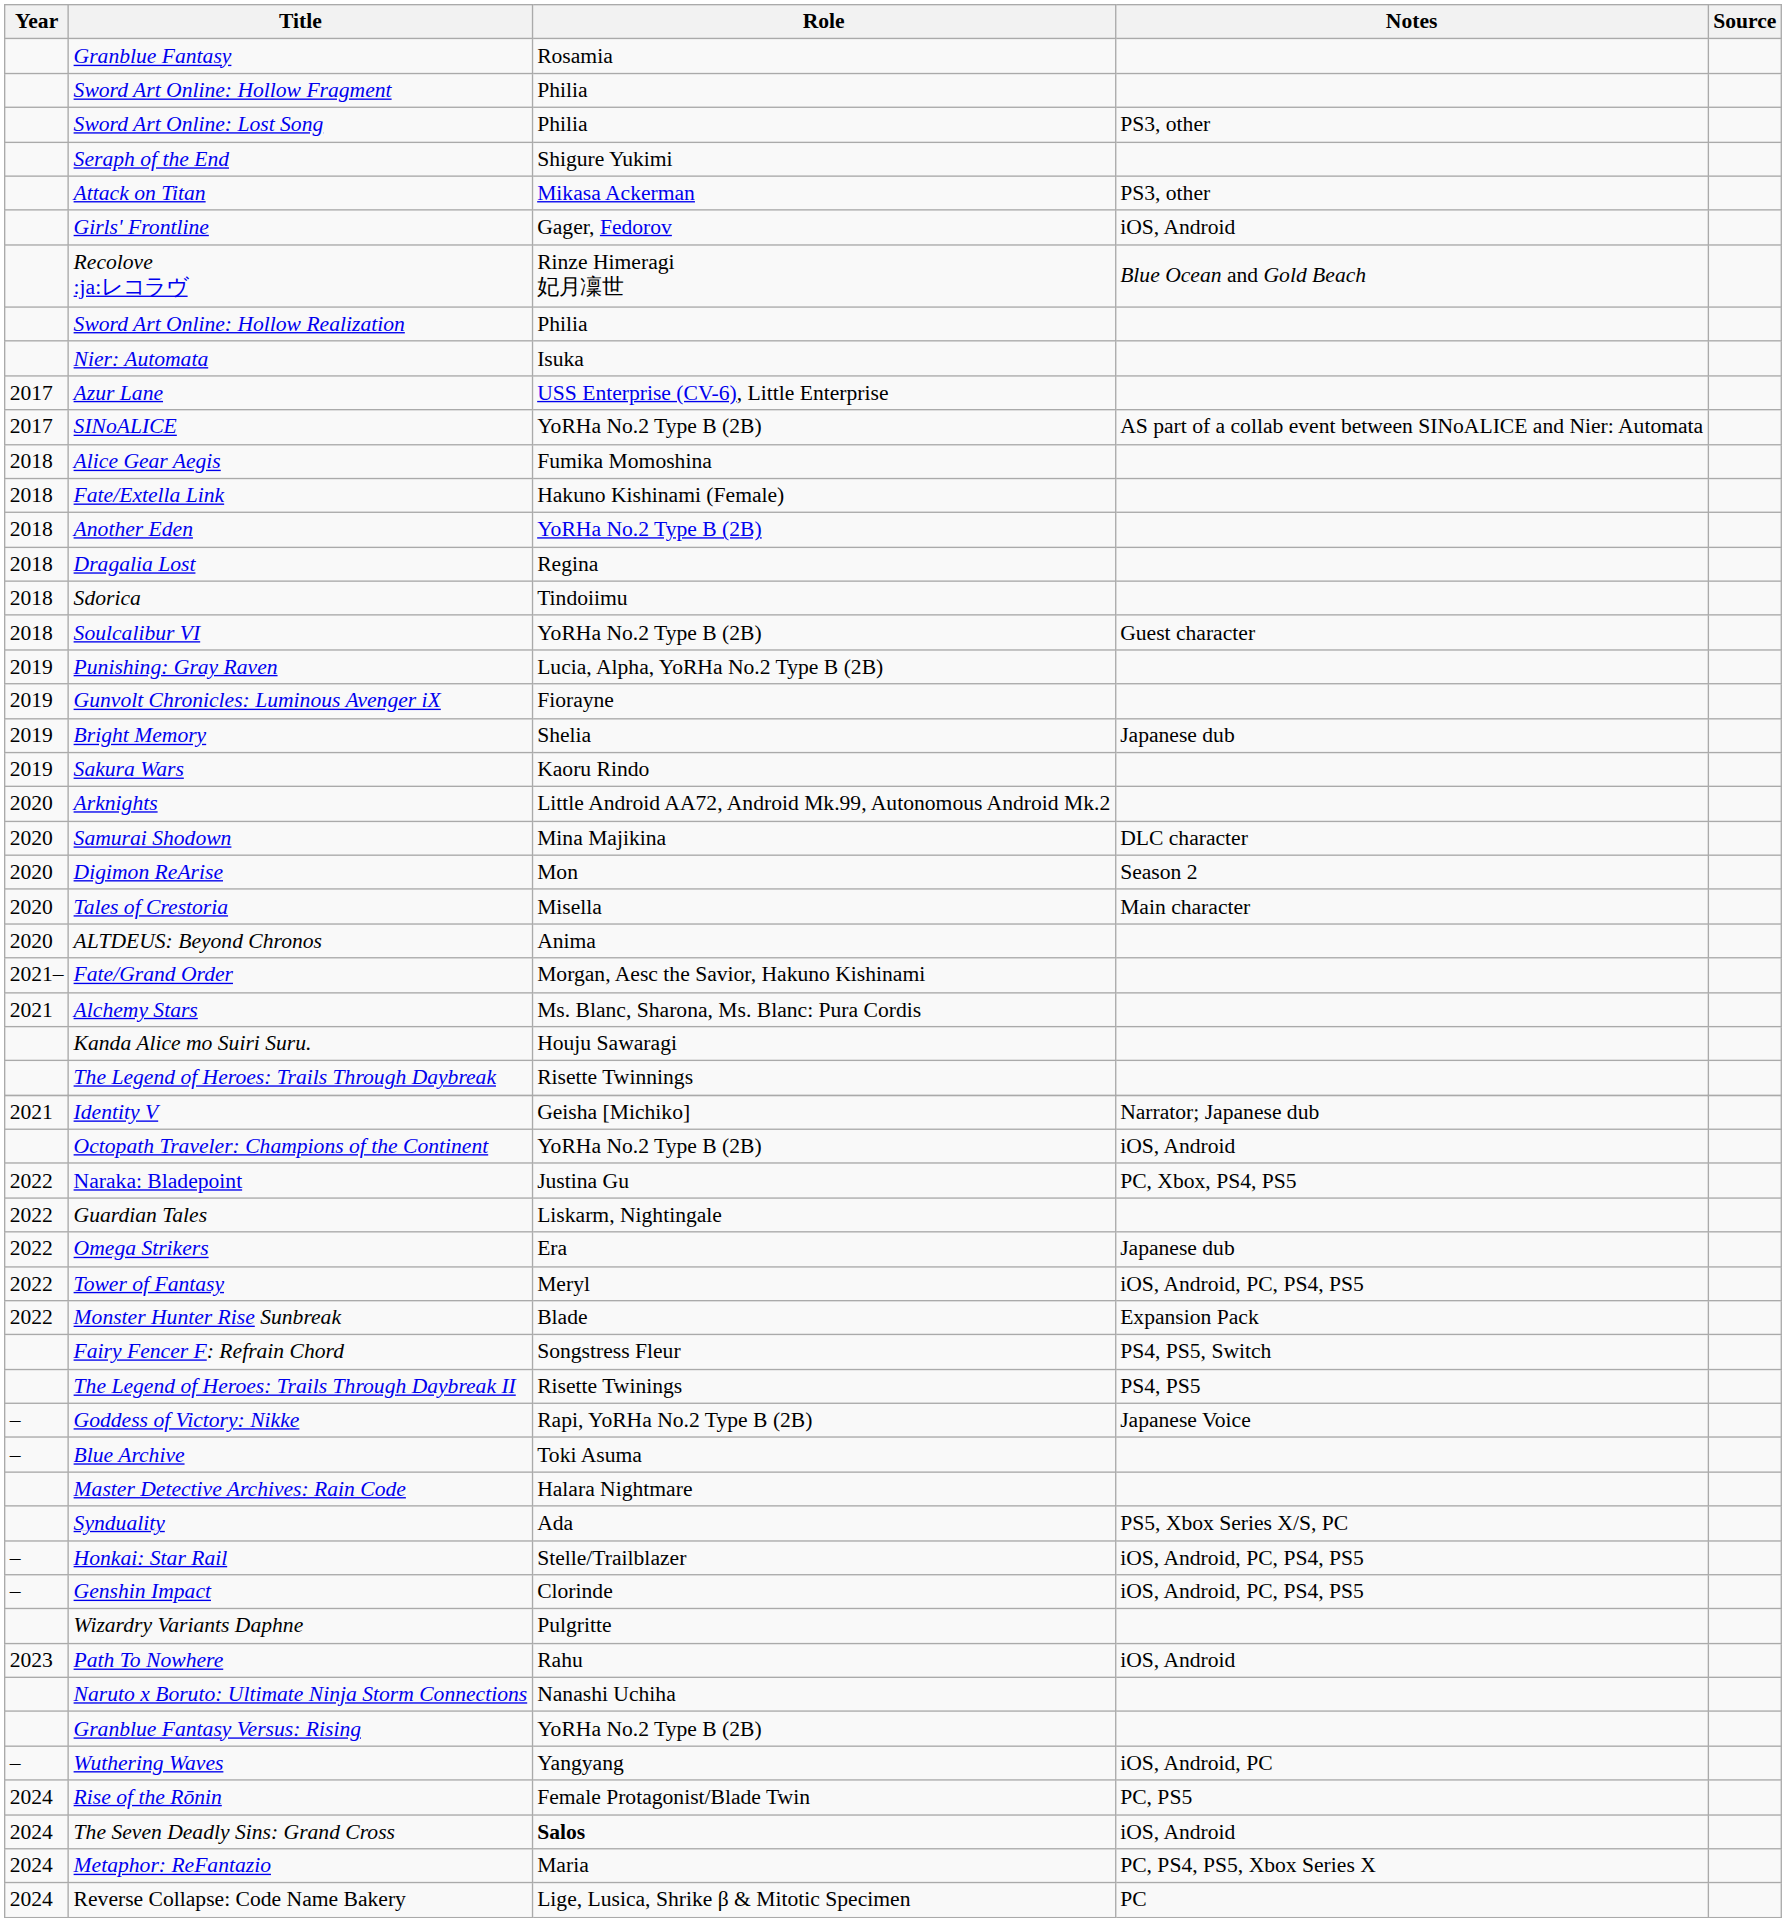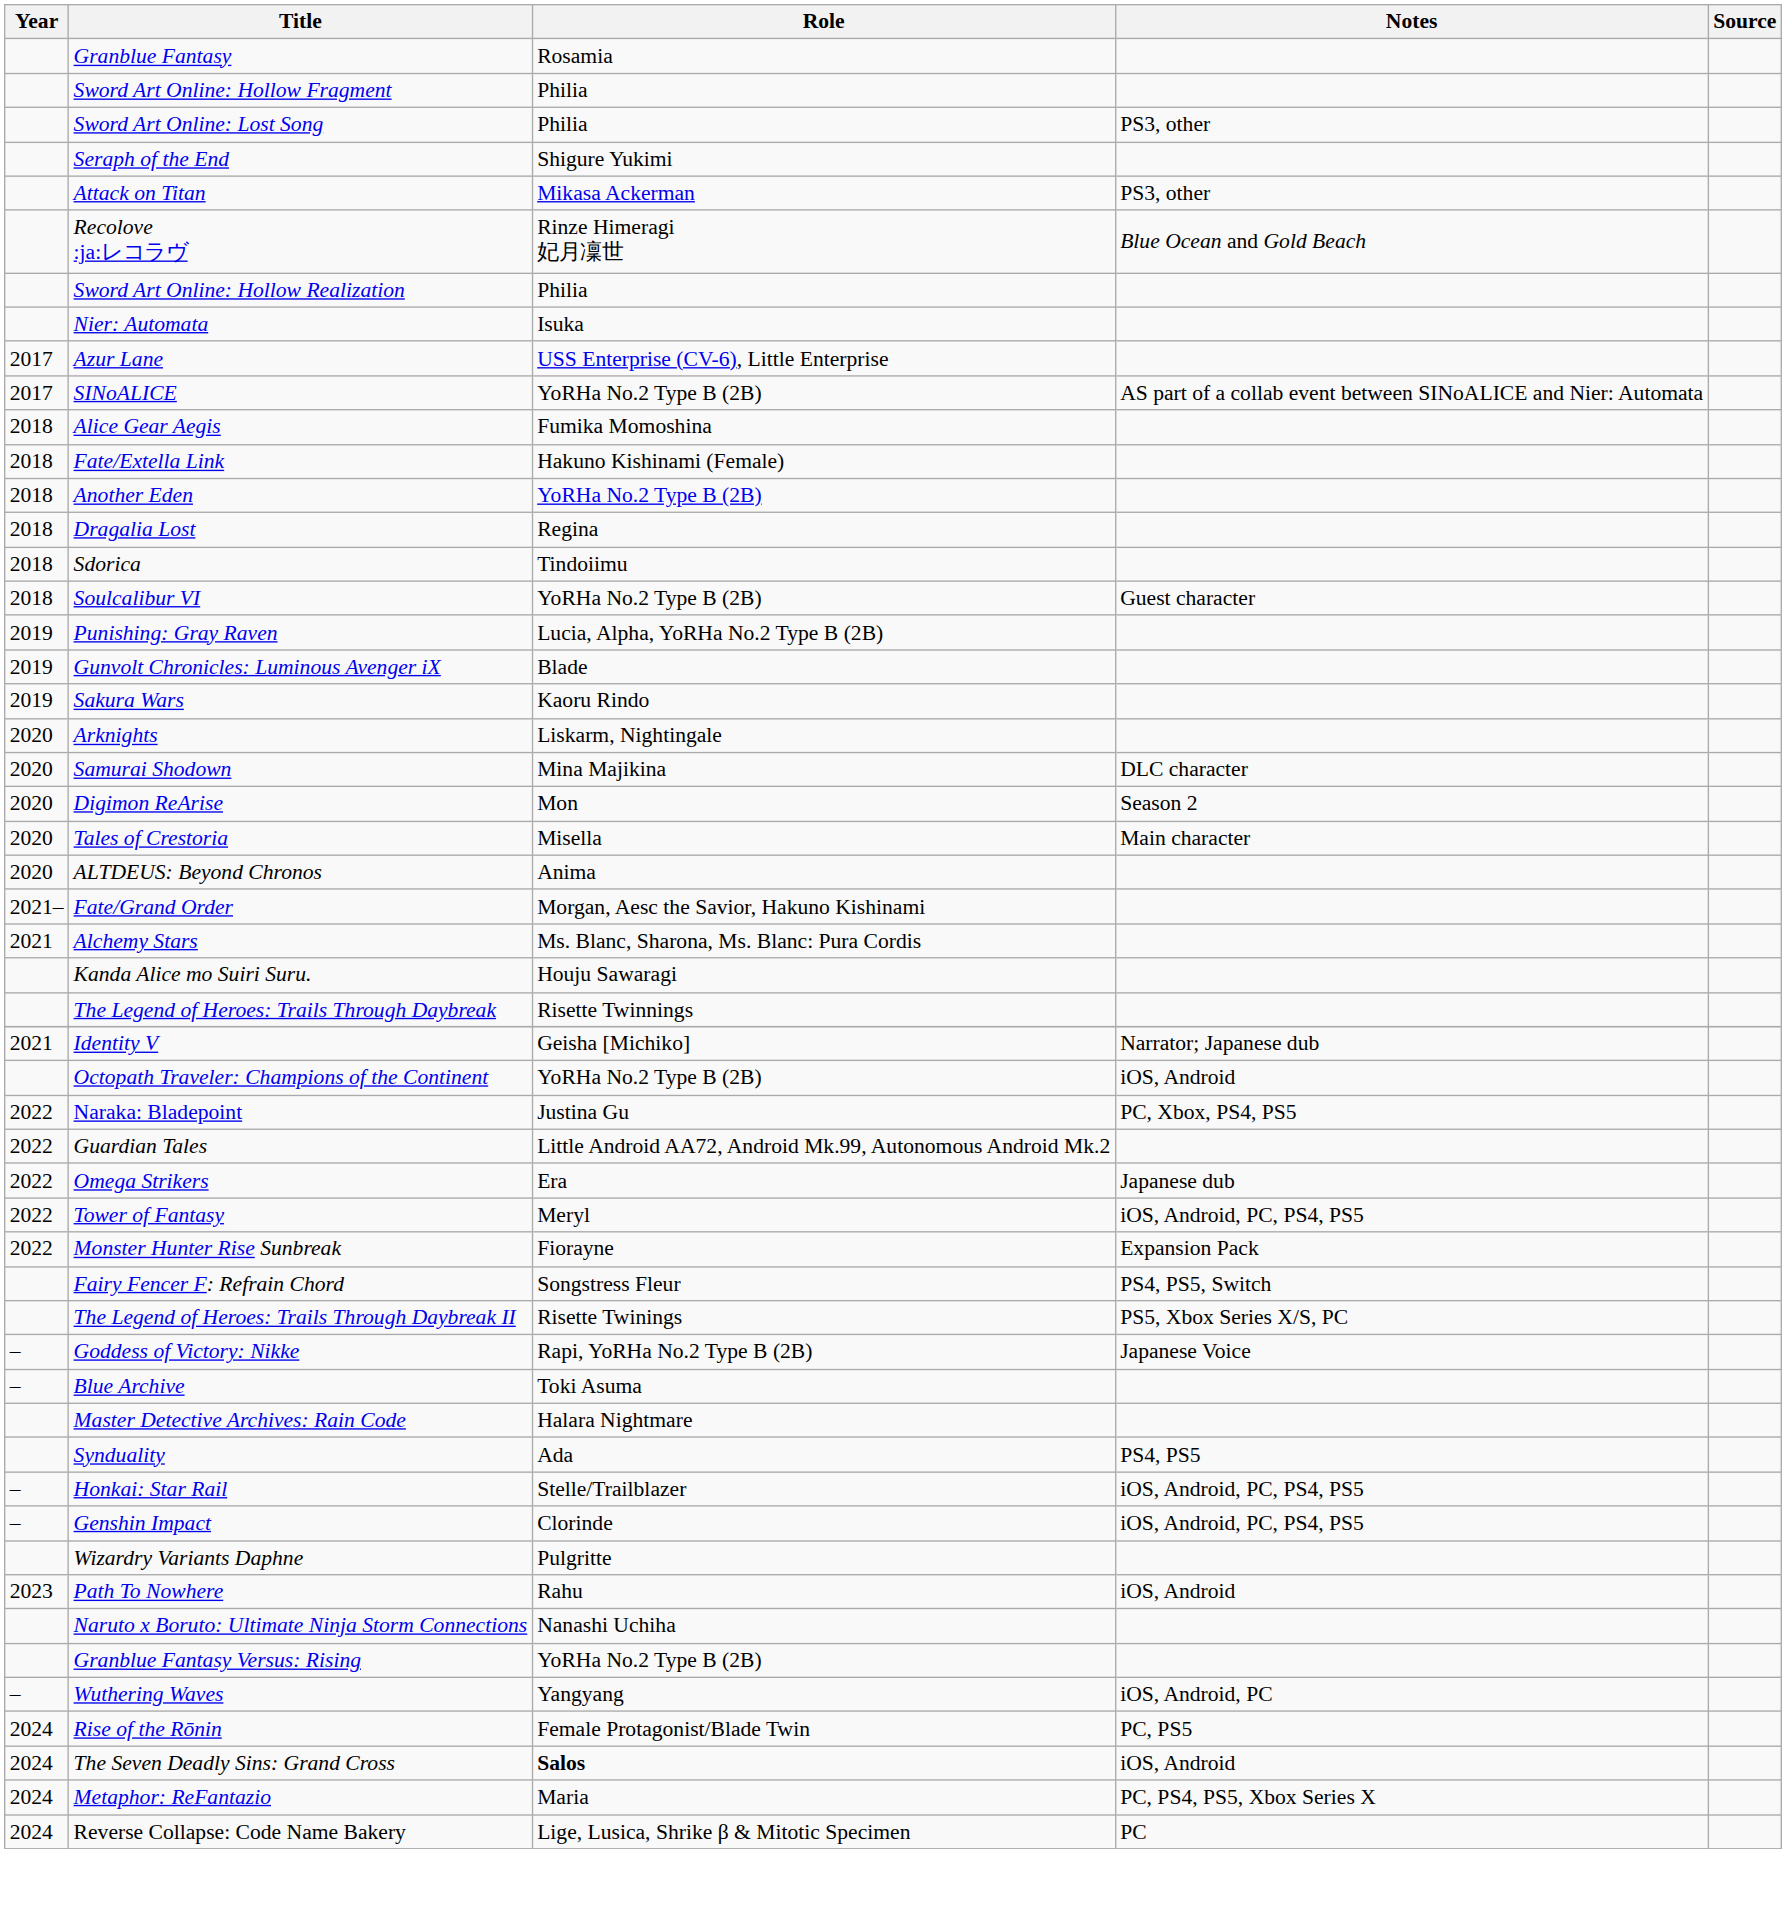- row: Girls' Frontline | Gager, Fedorov | iOS, Android
Gunvolt Chronicles: Luminous Avenger iX | Role: Fiorayne -> Blade
- row: 2019 | Bright Memory | Shelia | Japanese dub
Arknights | Role: Little Android AA72, Android Mk.99, Autonomous Android Mk.2 -> Liskarm, Nightingale
Guardian Tales | Role: Liskarm, Nightingale -> Little Android AA72, Android Mk.99, Autonomous Android Mk.2
Monster Hunter Rise Sunbreak | Role: Blade -> Fiorayne
The Legend of Heroes: Trails Through Daybreak II | Notes: PS4, PS5 -> PS5, Xbox Series X/S, PC
Synduality | Notes: PS5, Xbox Series X/S, PC -> PS4, PS5
